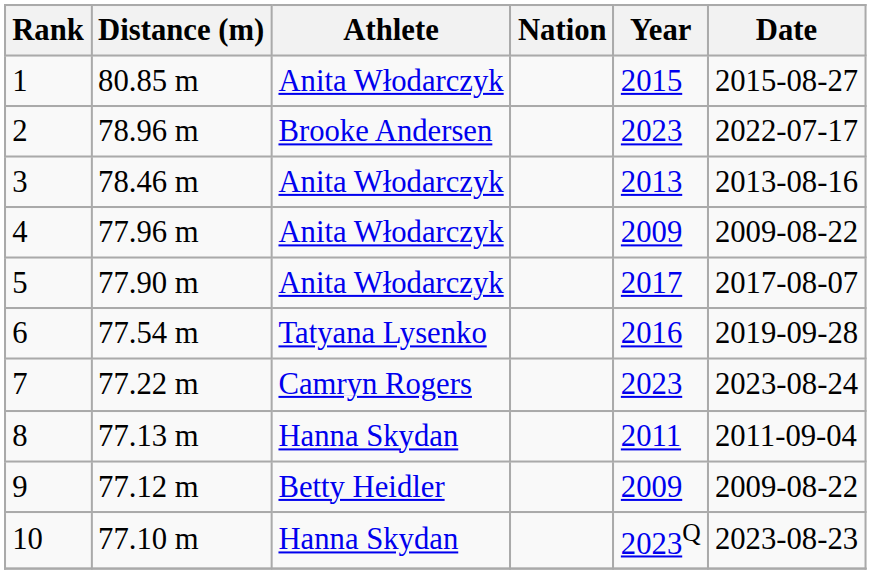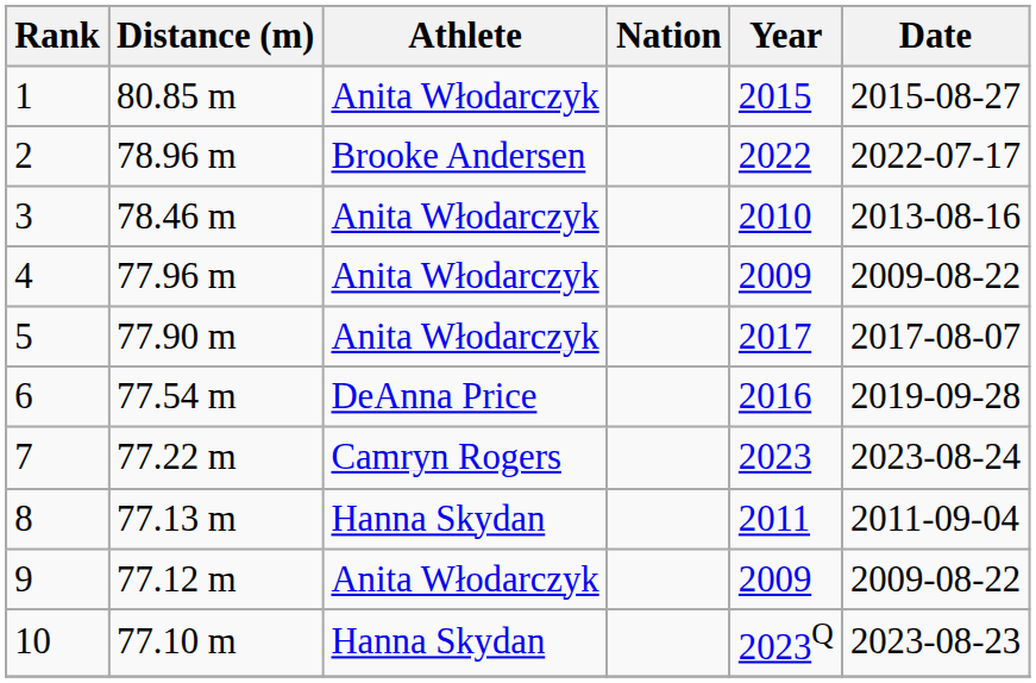2 | Year: 2023 -> 2022
3 | Year: 2013 -> 2010
6 | Athlete: Tatyana Lysenko -> DeAnna Price
9 | Athlete: Betty Heidler -> Anita Włodarczyk
